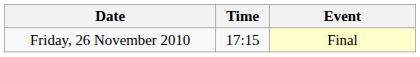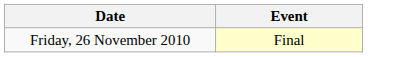- column: Time | 17:15
